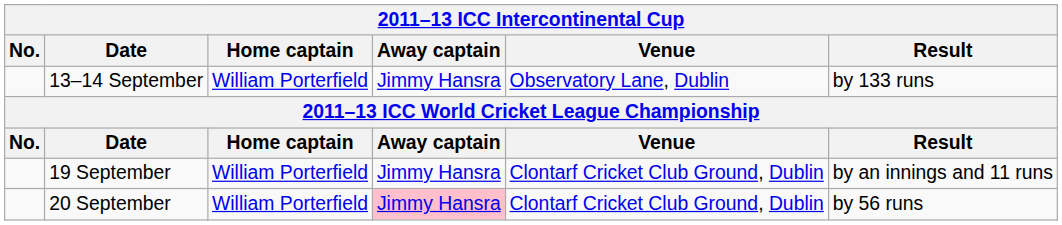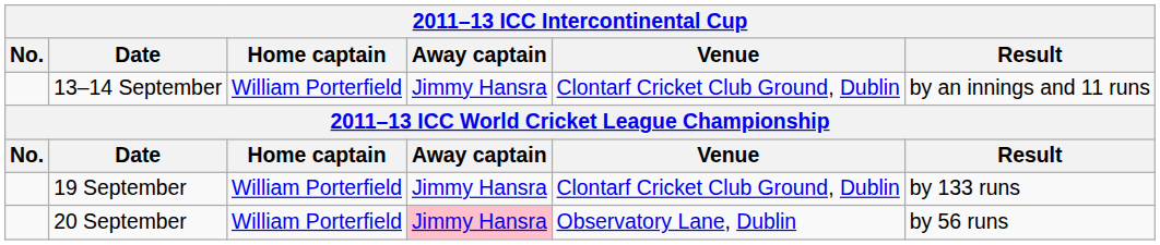13–14 September | Venue: Observatory Lane, Dublin -> Clontarf Cricket Club Ground, Dublin
13–14 September | Result: by 133 runs -> by an innings and 11 runs
19 September | Result: by an innings and 11 runs -> by 133 runs
20 September | Venue: Clontarf Cricket Club Ground, Dublin -> Observatory Lane, Dublin
